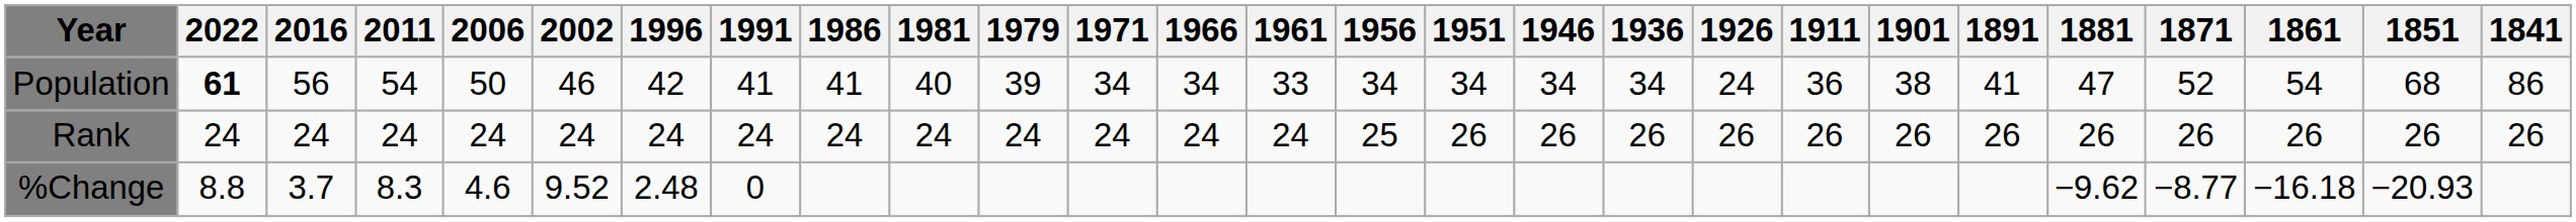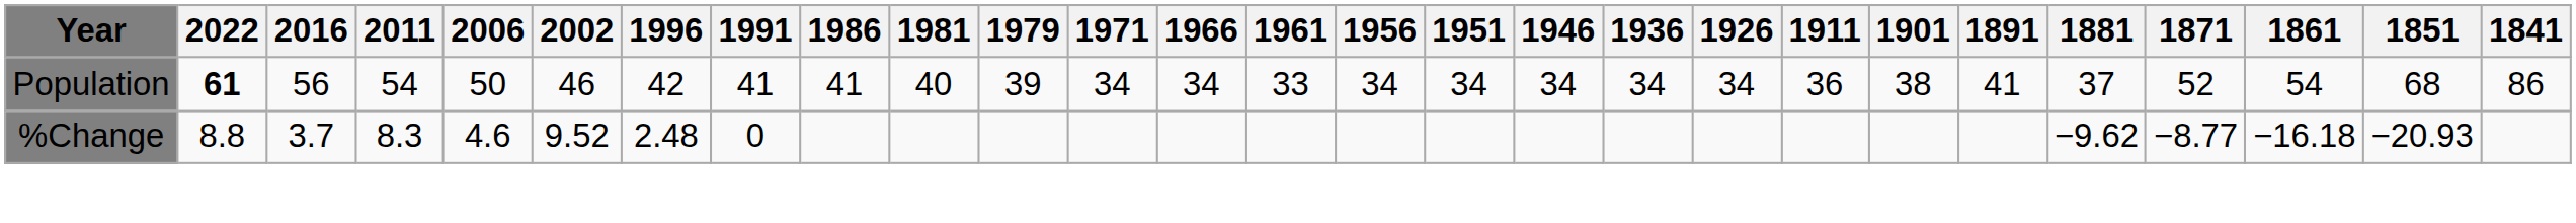Population | 1926: 24 -> 34
Population | 1881: 47 -> 37
- row: Rank | 24 | 24 | 24 | 24 | 24 | 24 | 24 | 24 | 24 | 24 | 24 | 24 | 24 | 25 | 26 | 26 | 26 | 26 | 26 | 26 | 26 | 26 | 26 | 26 | 26 | 26
